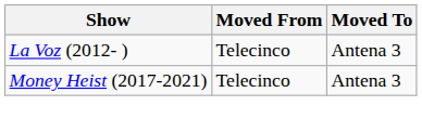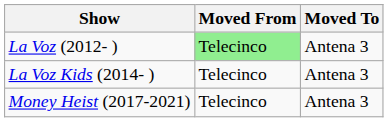La Voz (2012- ) | Moved From: no background -> lightgreen background
+ row: La Voz Kids (2014- ) | Telecinco | Antena 3
